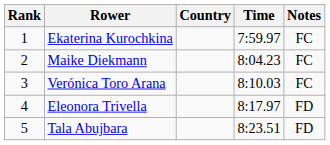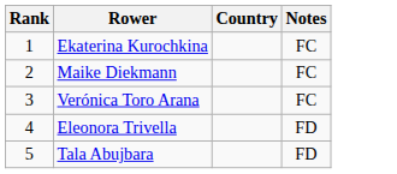- column: Time | 7:59.97 | 8:04.23 | 8:10.03 | 8:17.97 | 8:23.51
